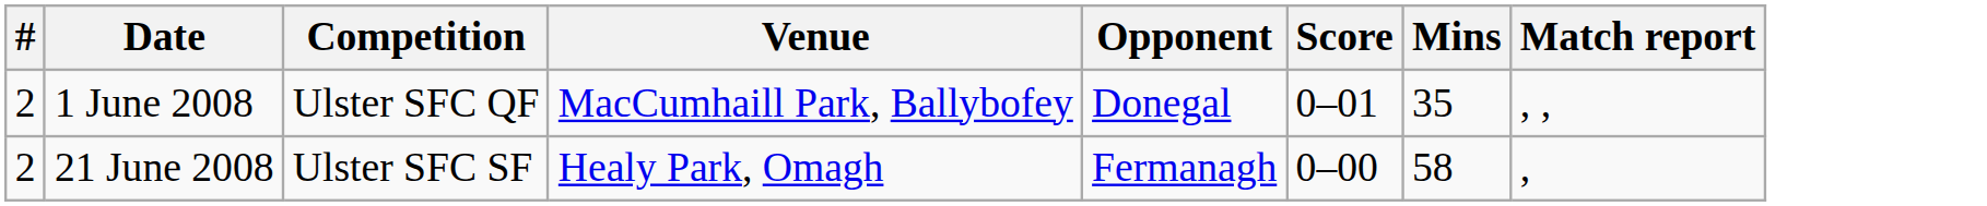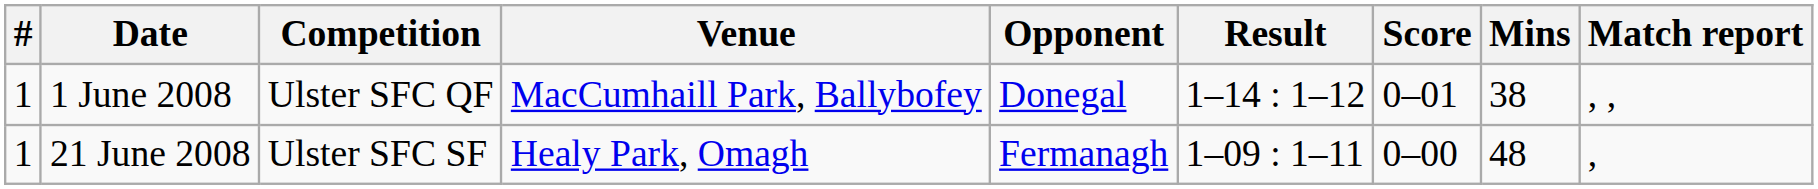+ column: Result | 1–14 : 1–12 | 1–09 : 1–11
1 June 2008 | #: 2 -> 1
1 June 2008 | Mins: 35 -> 38
21 June 2008 | #: 2 -> 1
21 June 2008 | Mins: 58 -> 48
